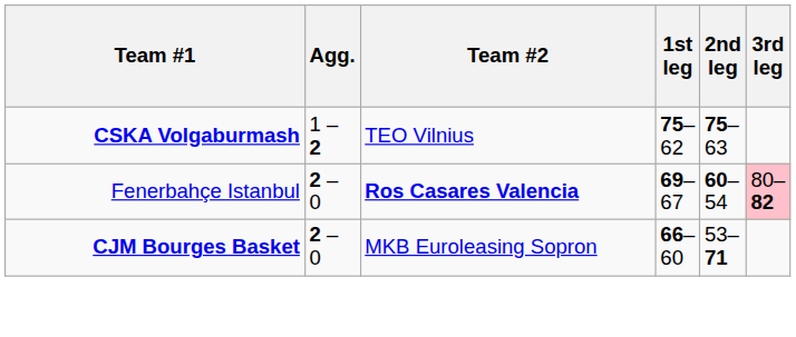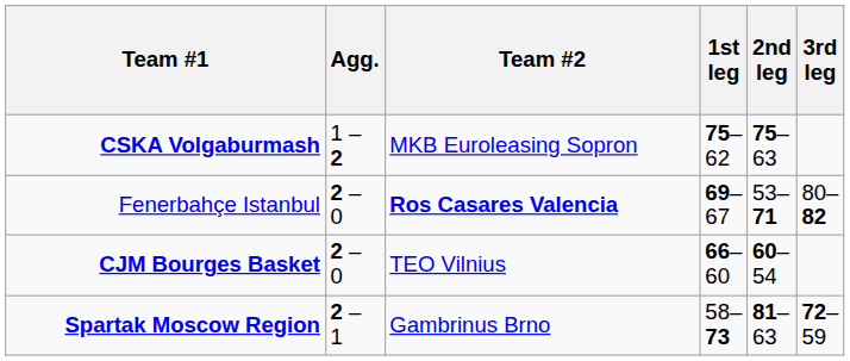CSKA Volgaburmash | Team #2: TEO Vilnius -> MKB Euroleasing Sopron
Fenerbahçe Istanbul | 2nd leg: 60–54 -> 53–71
Fenerbahçe Istanbul | 3rd leg: pink background -> no background
CJM Bourges Basket | Team #2: MKB Euroleasing Sopron -> TEO Vilnius
CJM Bourges Basket | 2nd leg: 53–71 -> 60–54
+ row: Spartak Moscow Region | 2 – 1 | Gambrinus Brno | 58–73 | 81–63 | 72–59
